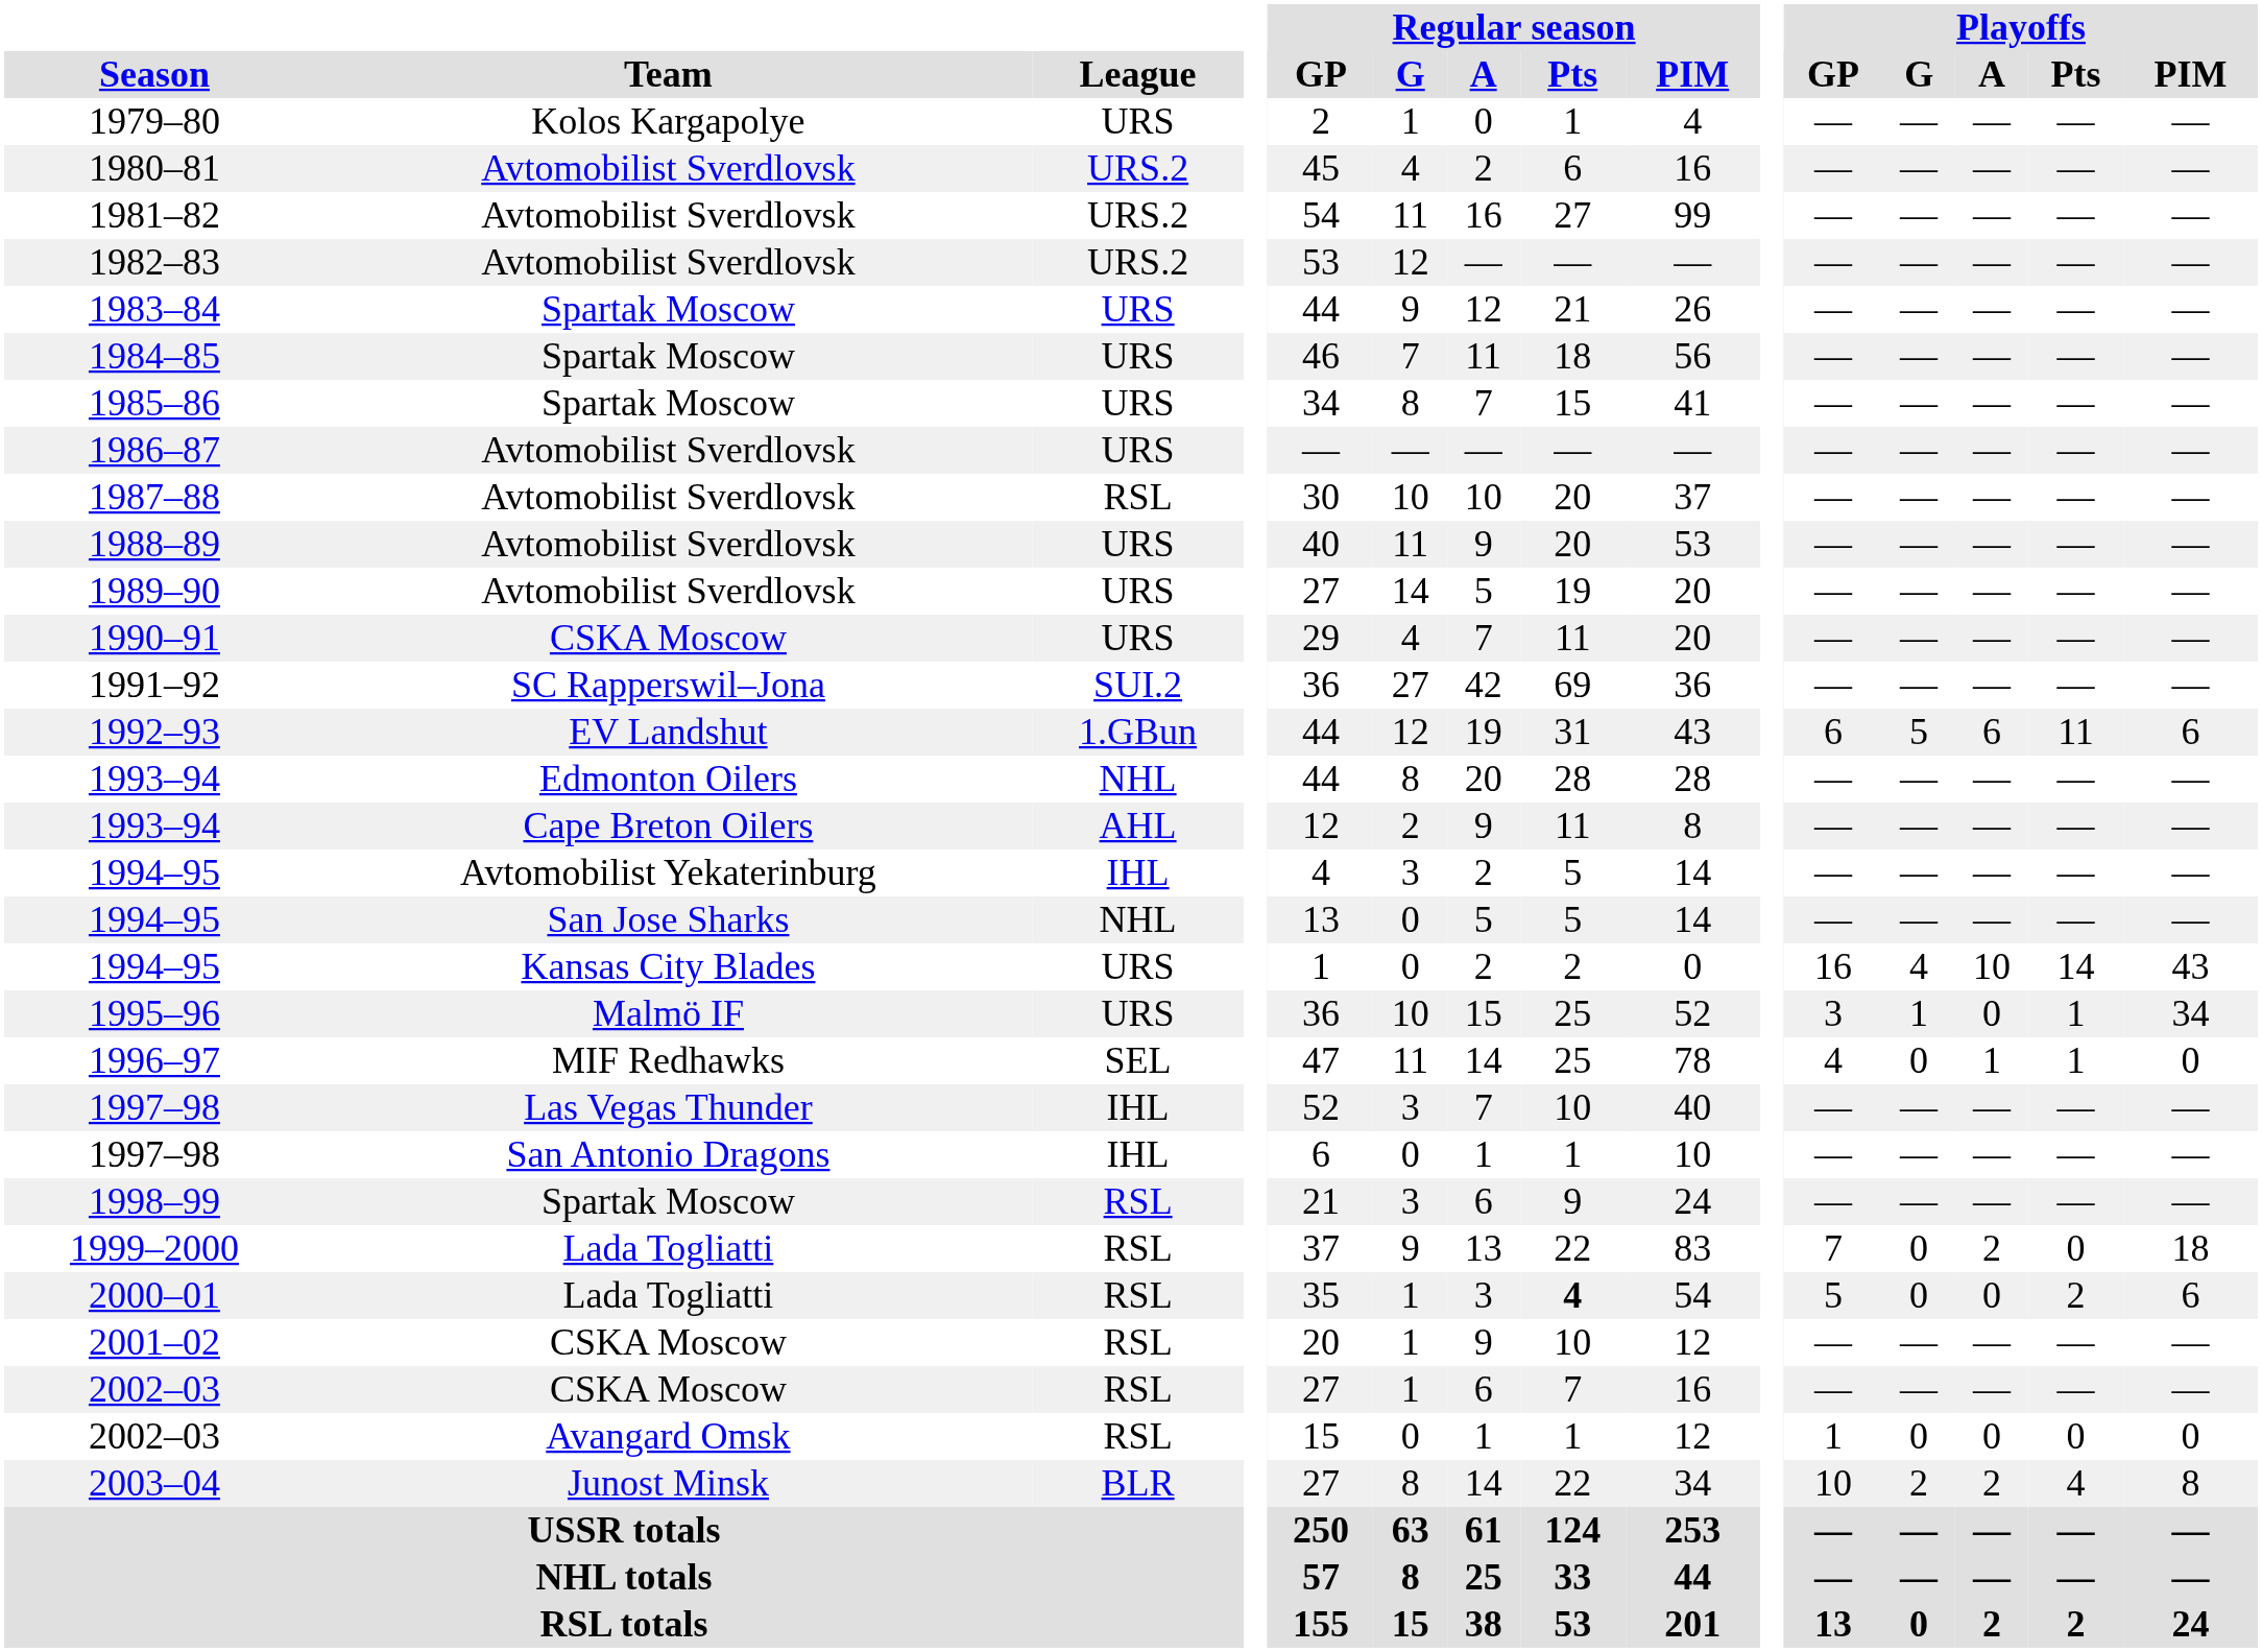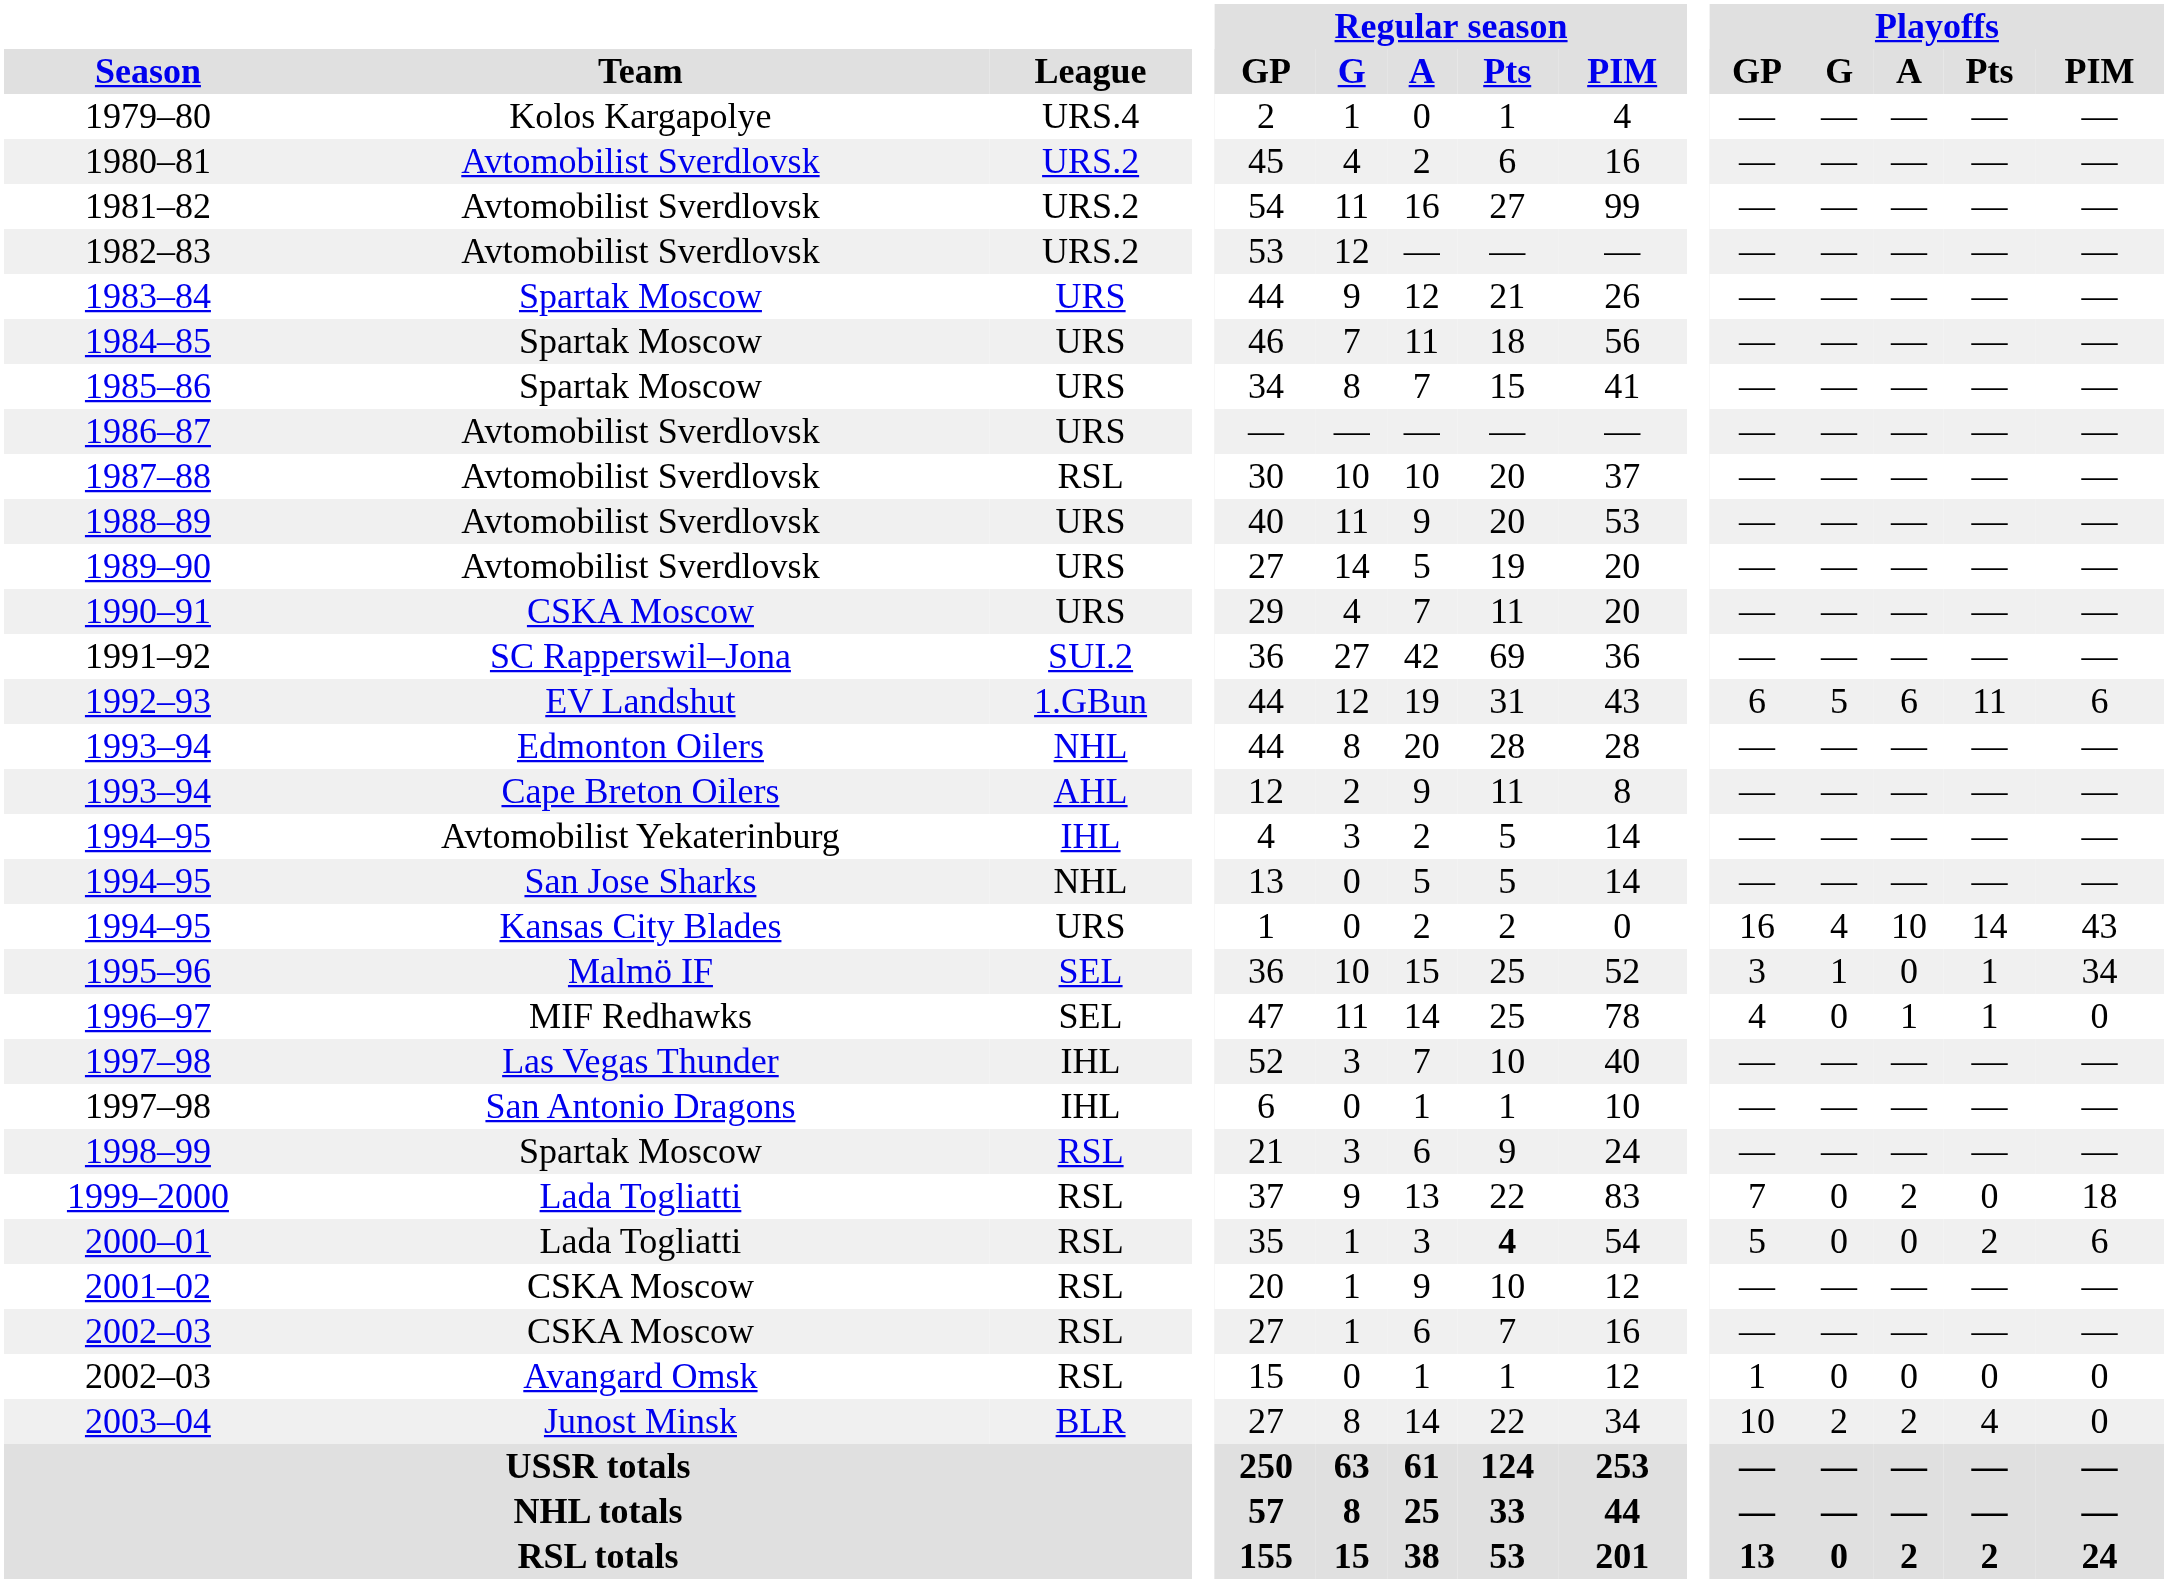1979–80 | League: URS -> URS.4
1995–96 | League: URS -> SEL
2003–04 | Playoffs / PIM: 8 -> 0
